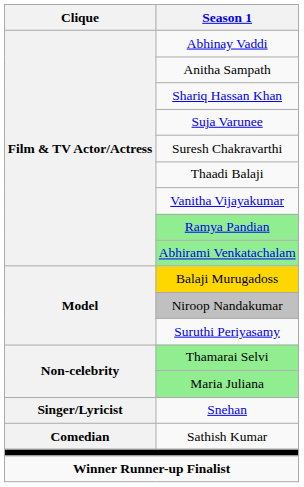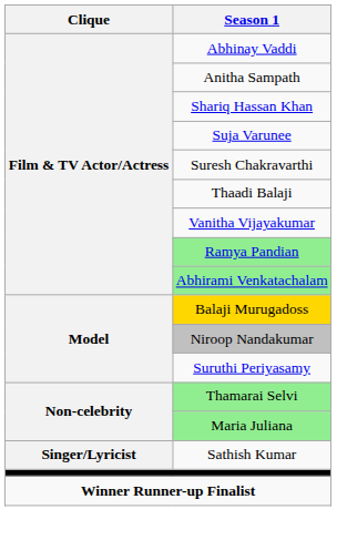- row: Singer/Lyricist | Snehan
Sathish Kumar | Clique: Comedian -> Singer/Lyricist
